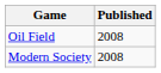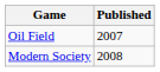Oil Field | Published: 2008 -> 2007
